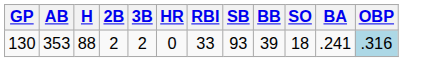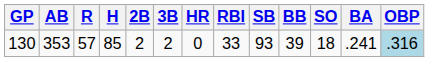+ column: R | 57
130 | H: 88 -> 85
